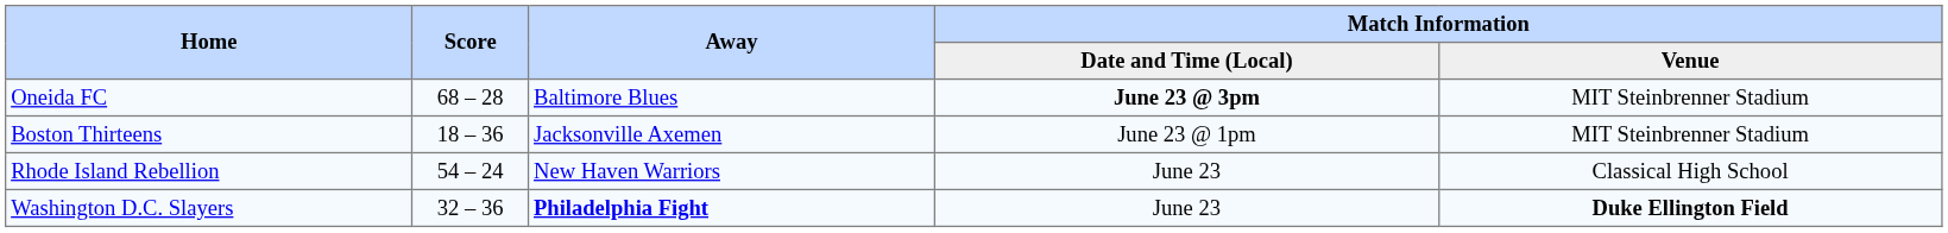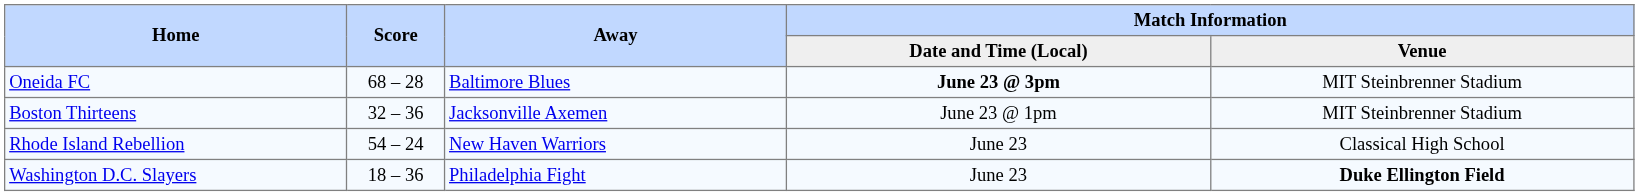Boston Thirteens | Score: 18 – 36 -> 32 – 36
Washington D.C. Slayers | Score: 32 – 36 -> 18 – 36
Washington D.C. Slayers | Away: bold -> normal
